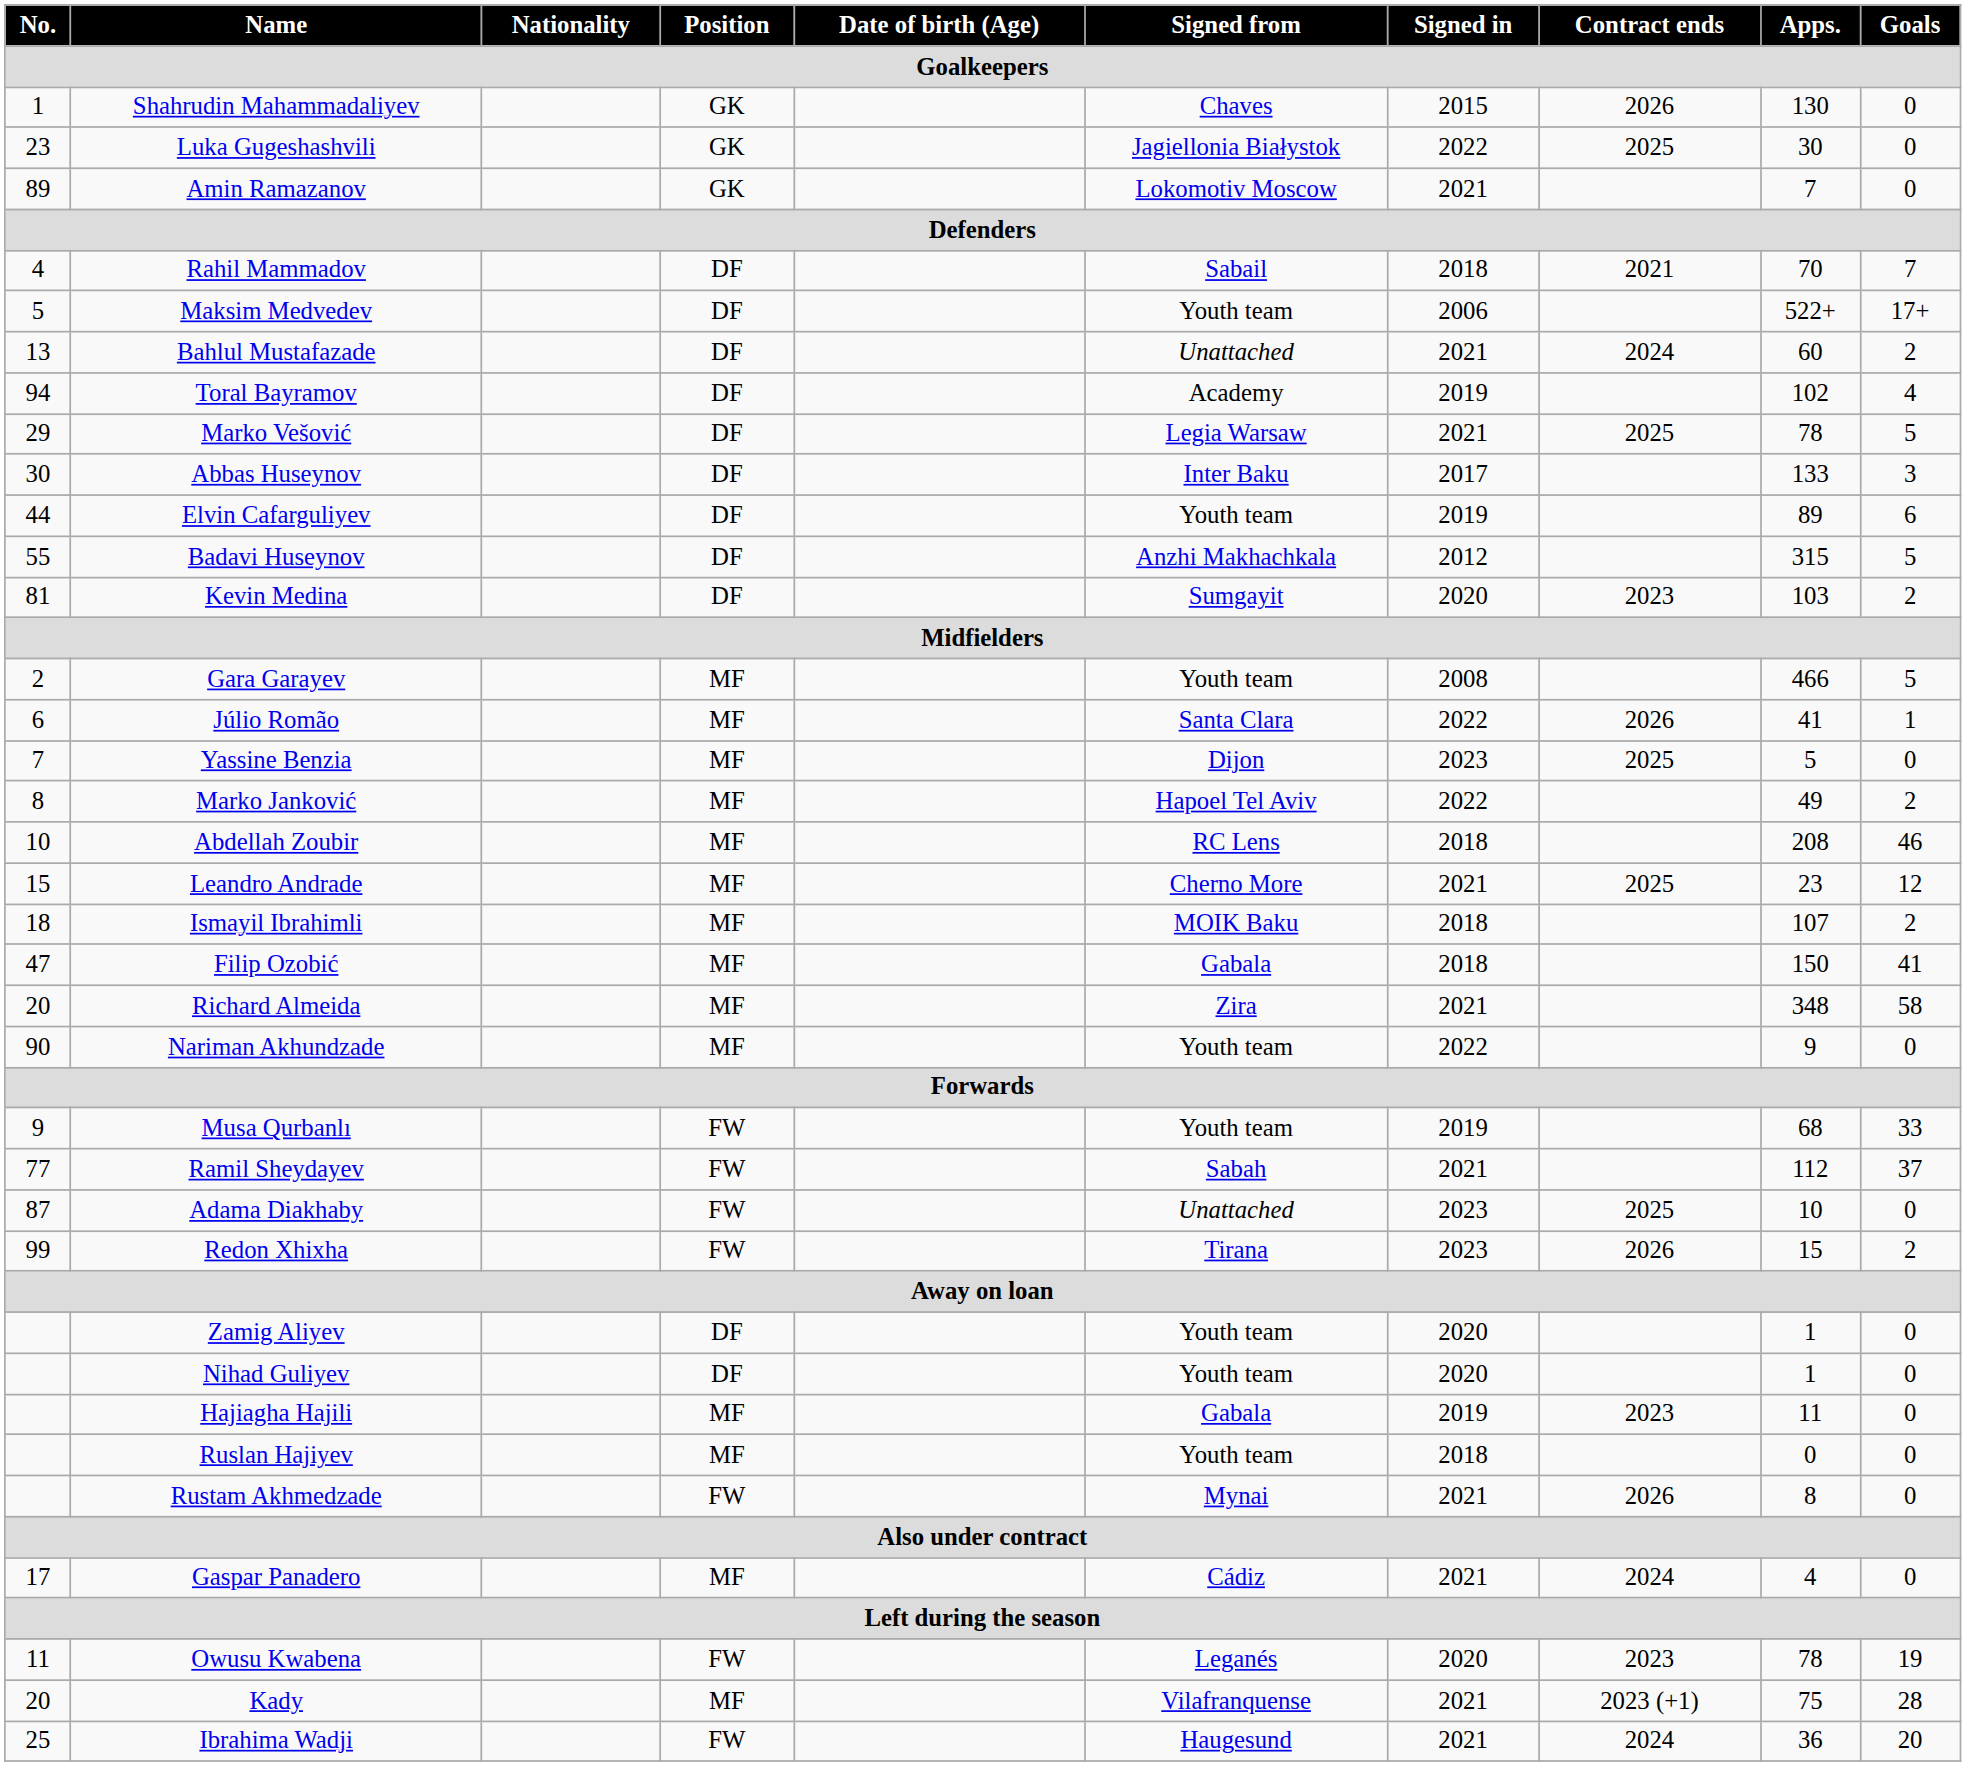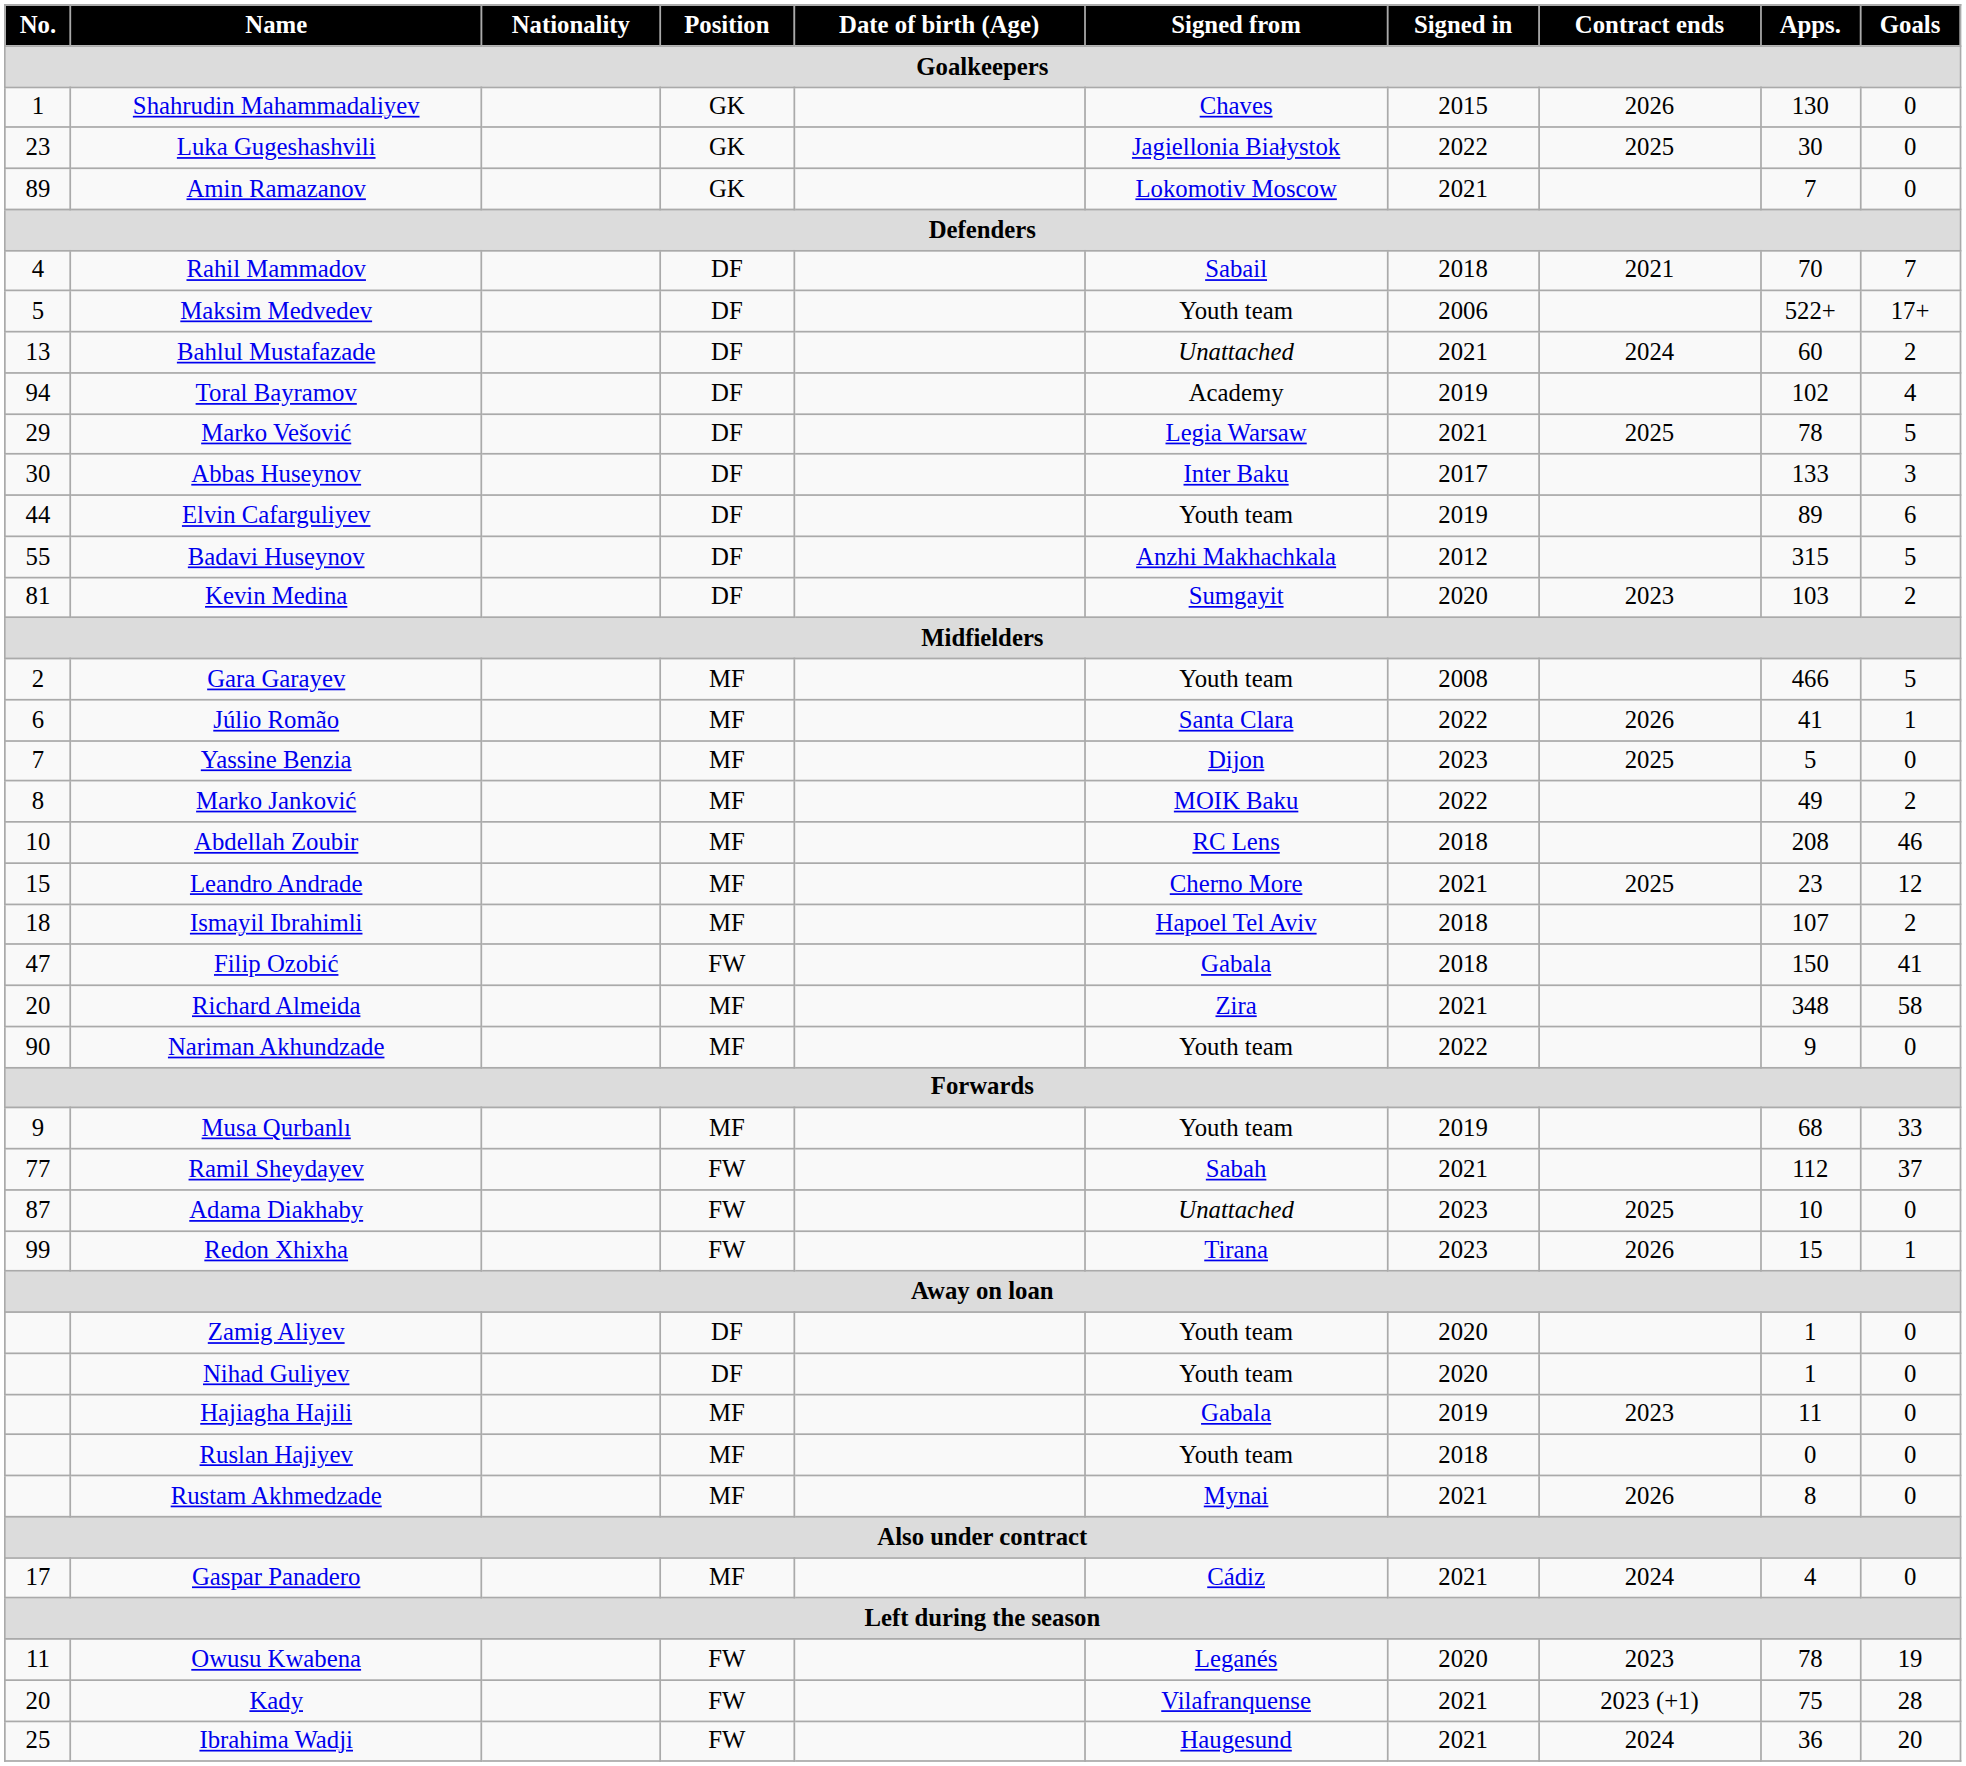Marko Janković | Signed from: Hapoel Tel Aviv -> MOIK Baku
Ismayil Ibrahimli | Signed from: MOIK Baku -> Hapoel Tel Aviv
Filip Ozobić | Position: MF -> FW
Musa Qurbanlı | Position: FW -> MF
Redon Xhixha | Goals: 2 -> 1
Rustam Akhmedzade | Position: FW -> MF
Kady | Position: MF -> FW
